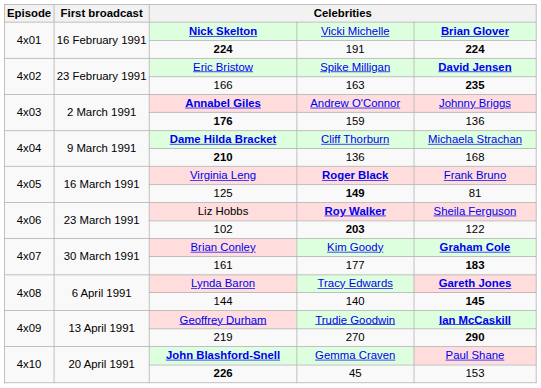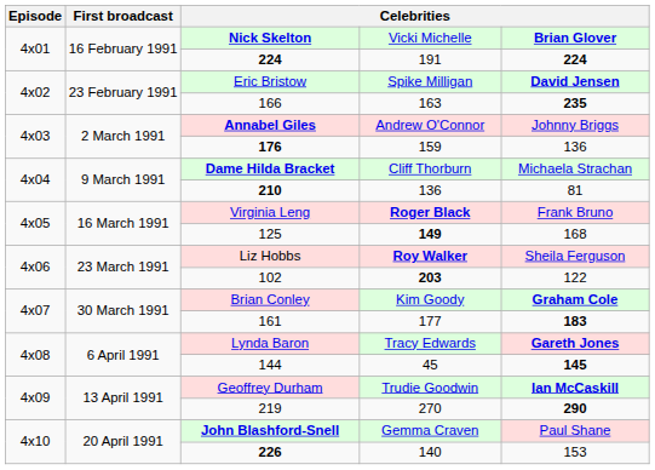210 | column 5: 168 -> 81
125 | column 5: 81 -> 168
144 | column 4: 140 -> 45
226 | column 4: 45 -> 140
